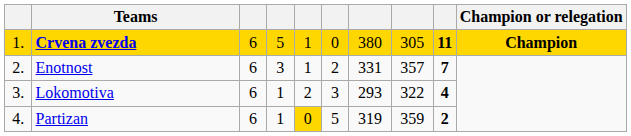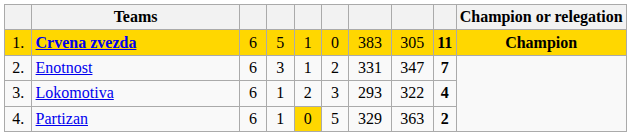Crvena zvezda | column 7: 380 -> 383
Enotnost | column 8: 357 -> 347
Partizan | column 7: 319 -> 329
Partizan | column 8: 359 -> 363
